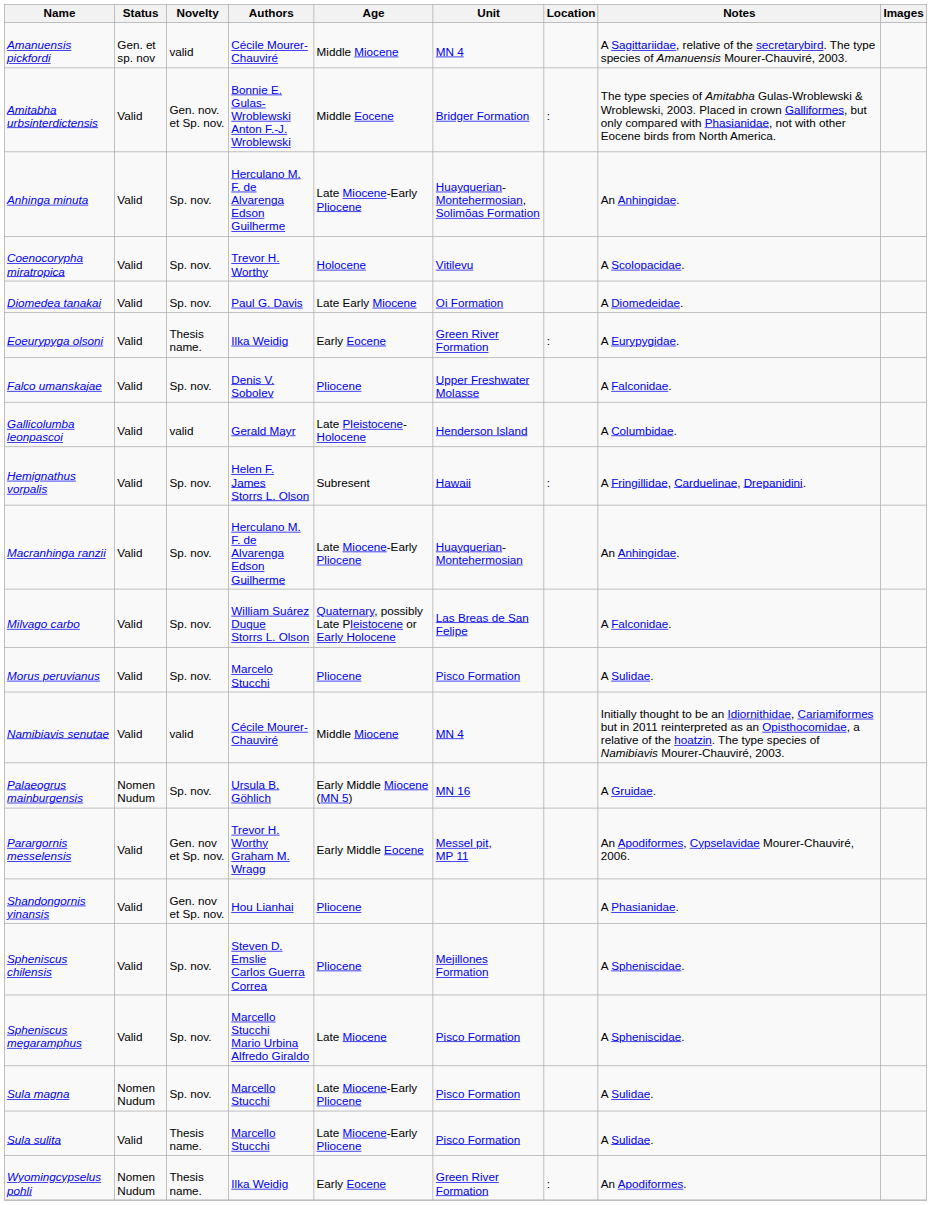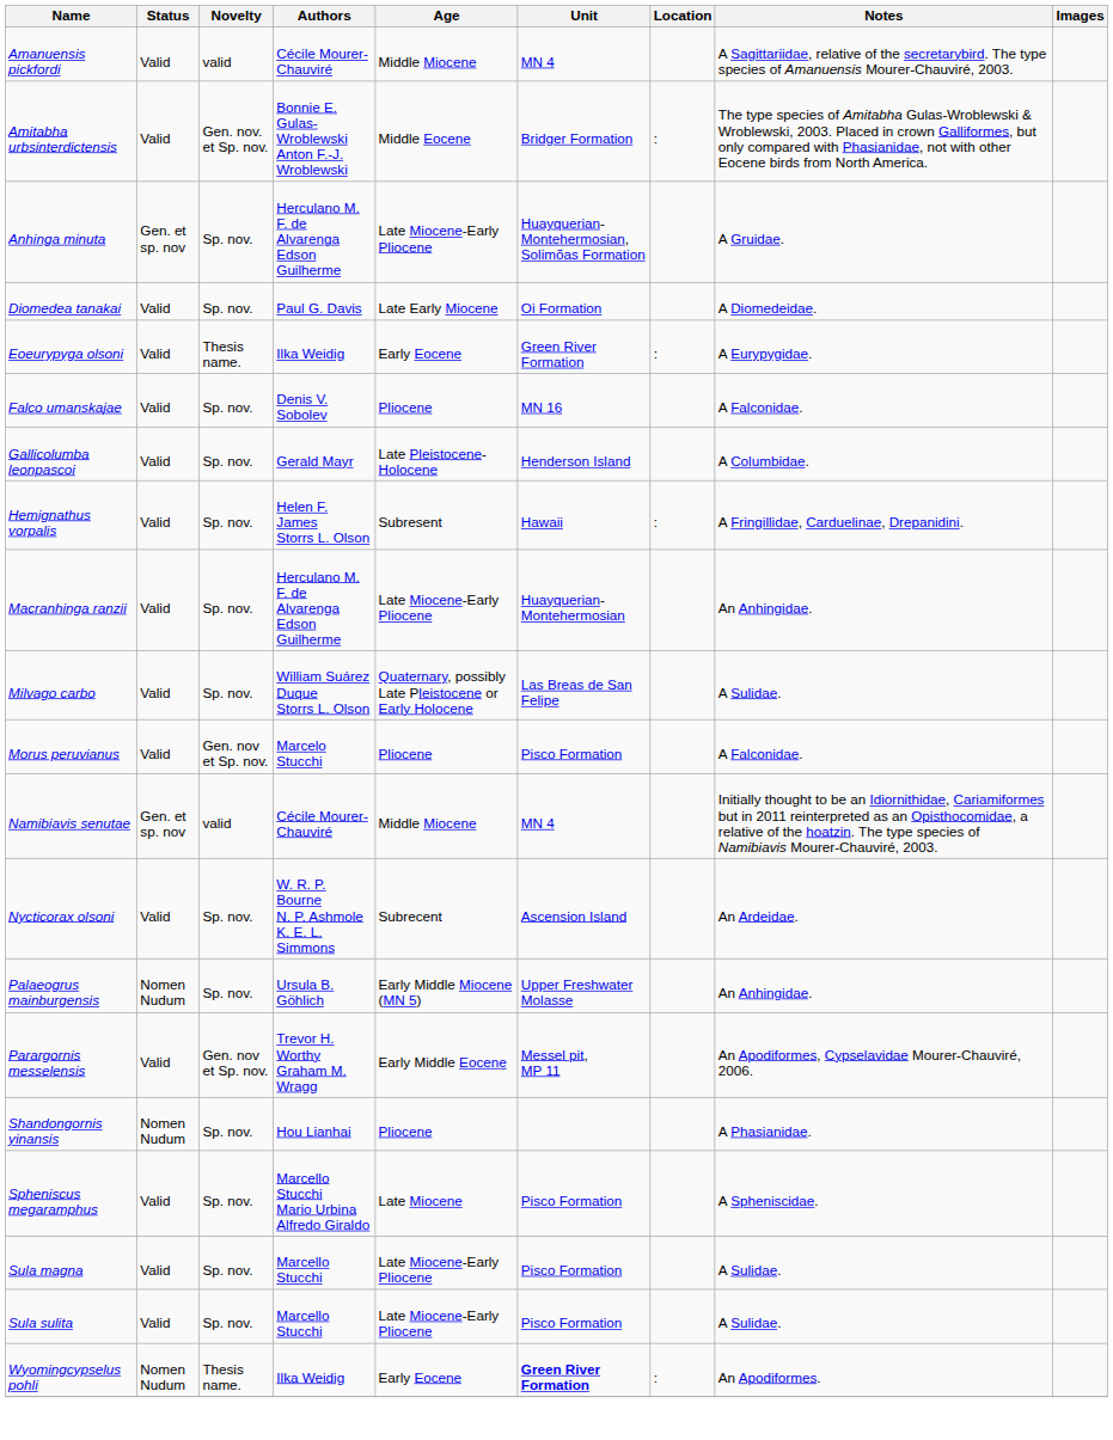Amanuensis pickfordi | Status: Gen. et sp. nov -> Valid
Anhinga minuta | Status: Valid -> Gen. et sp. nov
Anhinga minuta | Notes: An Anhingidae. -> A Gruidae.
- row: Coenocorypha miratropica | Valid | Sp. nov. | Trevor H. Worthy | Holocene | Vitilevu | A Scolopacidae.
Falco umanskajae | Unit: Upper Freshwater Molasse -> MN 16
Gallicolumba leonpascoi | Novelty: valid -> Sp. nov.
Milvago carbo | Notes: A Falconidae. -> A Sulidae.
Morus peruvianus | Novelty: Sp. nov. -> Gen. nov et Sp. nov.
Morus peruvianus | Notes: A Sulidae. -> A Falconidae.
Namibiavis senutae | Status: Valid -> Gen. et sp. nov
+ row: Nycticorax olsoni | Valid | Sp. nov. | W. R. P. Bourne N. P. Ashmole K. E. L. Simmons | Subrecent | Ascension Island | An Ardeidae.
Palaeogrus mainburgensis | Unit: MN 16 -> Upper Freshwater Molasse
Palaeogrus mainburgensis | Notes: A Gruidae. -> An Anhingidae.
Shandongornis yinansis | Status: Valid -> Nomen Nudum
Shandongornis yinansis | Novelty: Gen. nov et Sp. nov. -> Sp. nov.
- row: Spheniscus chilensis | Valid | Sp. nov. | Steven D. Emslie Carlos Guerra Correa | Pliocene | Mejillones Formation | A Spheniscidae.
Sula magna | Status: Nomen Nudum -> Valid
Sula sulita | Novelty: Thesis name. -> Sp. nov.
Wyomingcypselus pohli | Unit: normal -> bold
